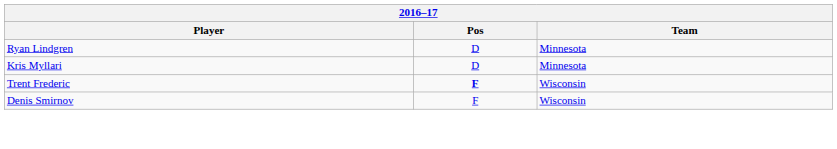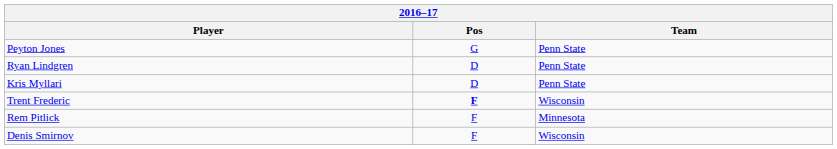+ row: Peyton Jones | G | Penn State
Ryan Lindgren | Team: Minnesota -> Penn State
Kris Myllari | Team: Minnesota -> Penn State
+ row: Rem Pitlick | F | Minnesota
